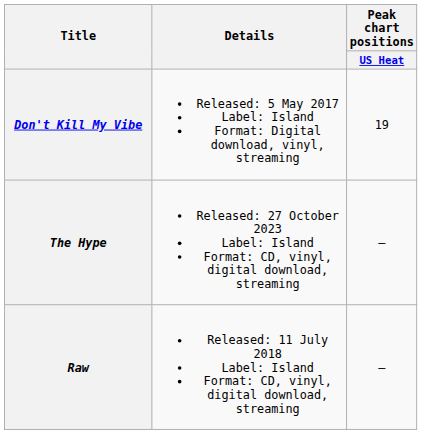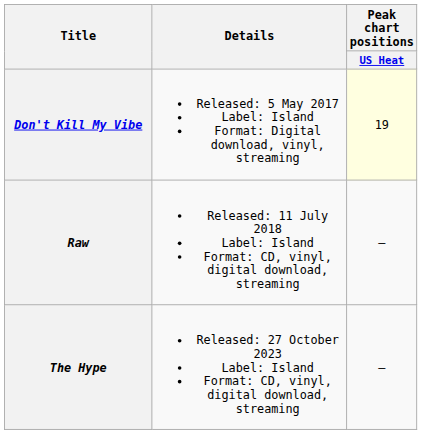Don't Kill My Vibe | Peak chart positions / US Heat: no background -> lightyellow background
rows swapped: Raw <-> The Hype
